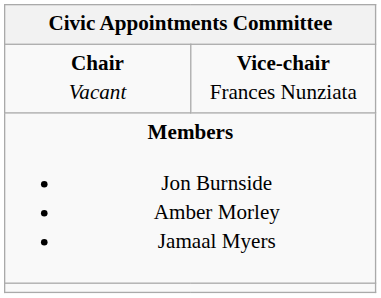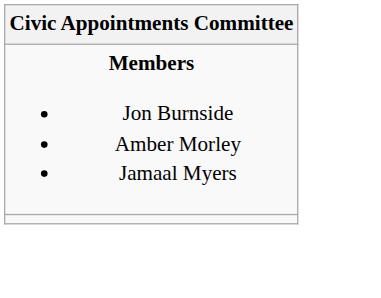- row: Chair Vacant | Vice-chair Frances Nunziata
